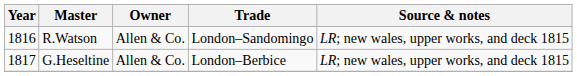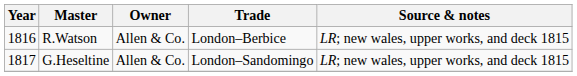R.Watson | Trade: London–Sandomingo -> London–Berbice
G.Heseltine | Trade: London–Berbice -> London–Sandomingo
